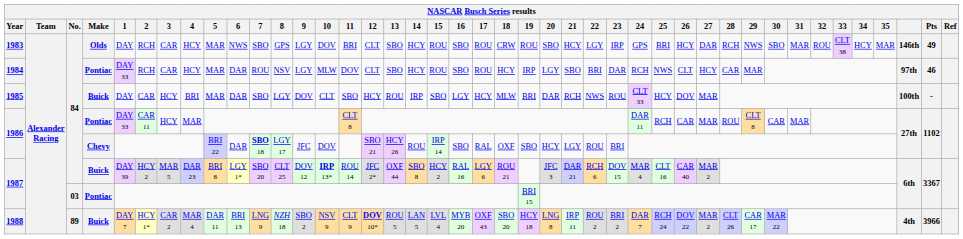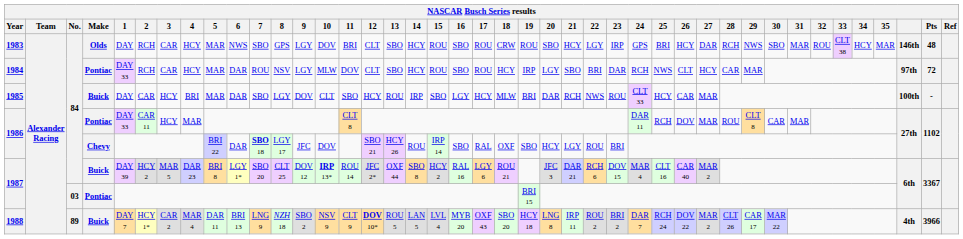1983 | Pts: 49 -> 48
1984 | Pts: 46 -> 72
1985 | 26: DOV -> CAR
1986 / Pontiac | 26: CAR -> DOV
